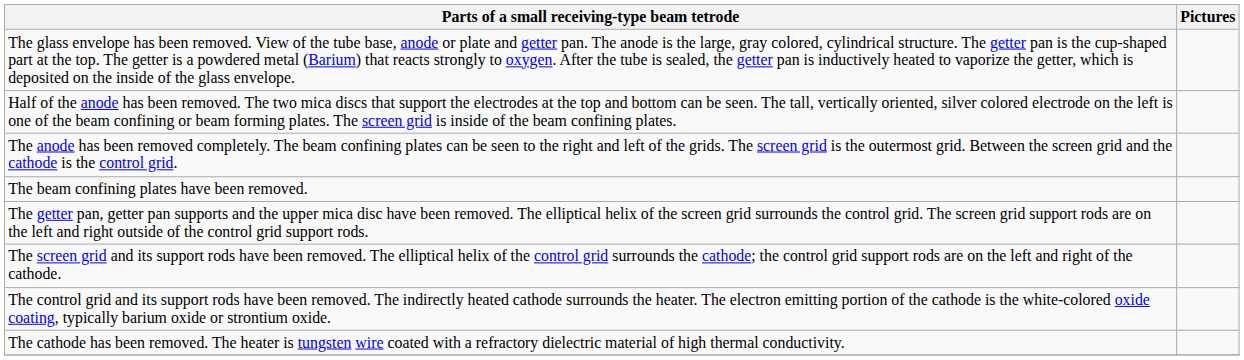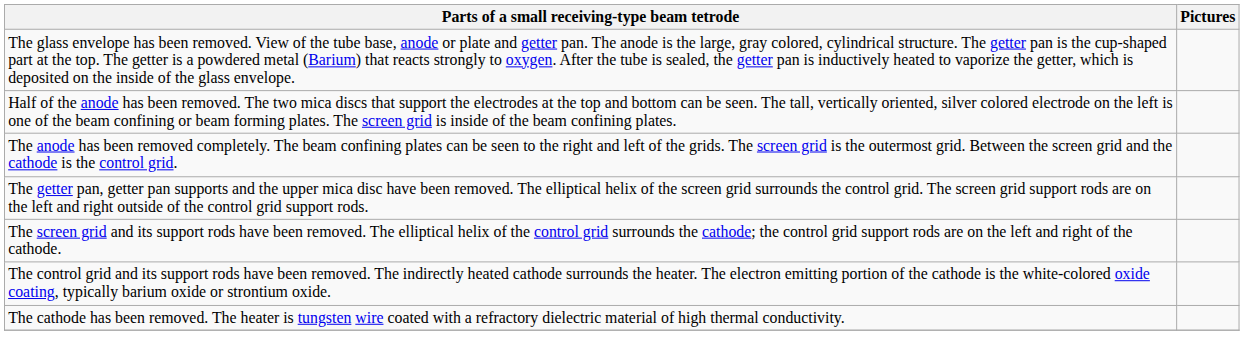- row: The beam confining plates have been removed.
